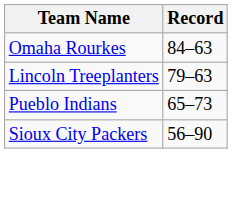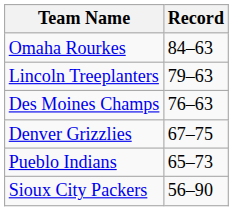+ row: Des Moines Champs | 76–63
+ row: Denver Grizzlies | 67–75
